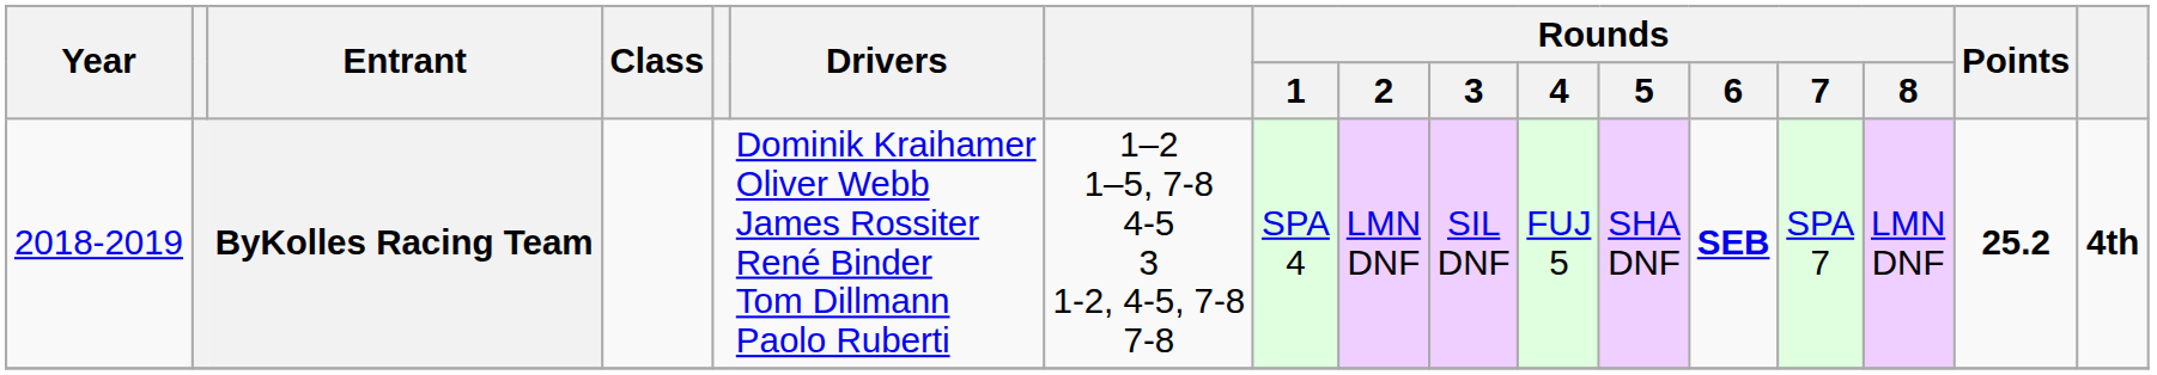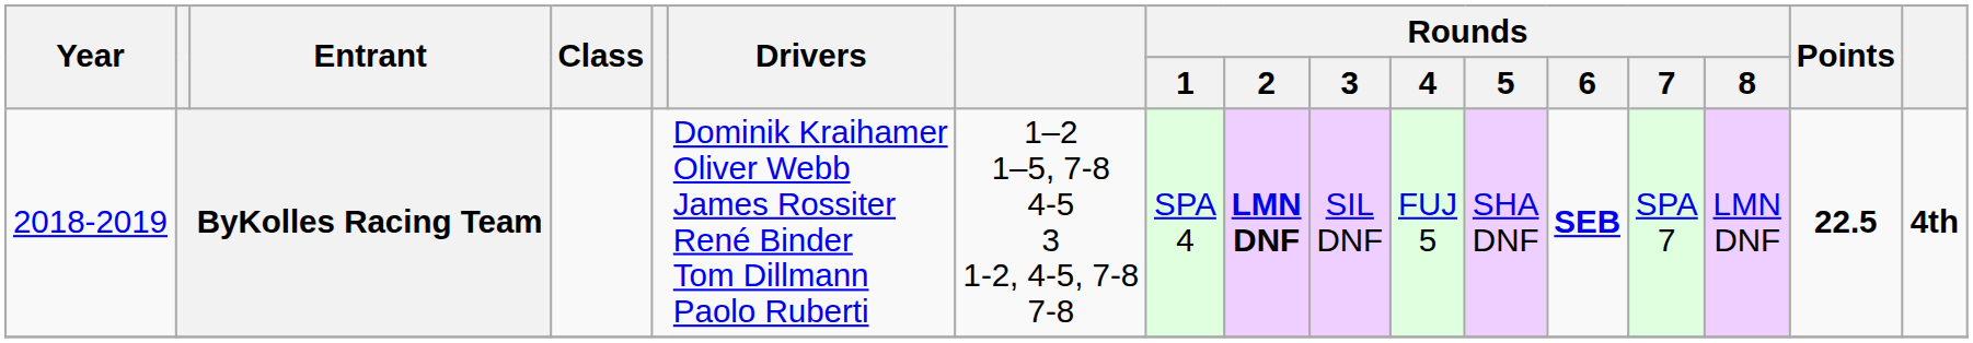ByKolles Racing Team | Rounds / 2: normal -> bold
ByKolles Racing Team | Points: 25.2 -> 22.5
